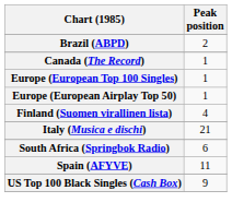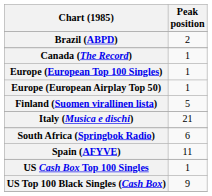Finland (Suomen virallinen lista) | Peak position: 4 -> 5
+ row: US Cash Box Top 100 Singles | 1
